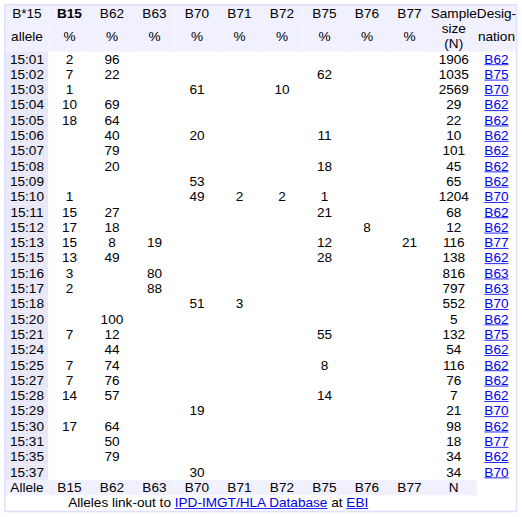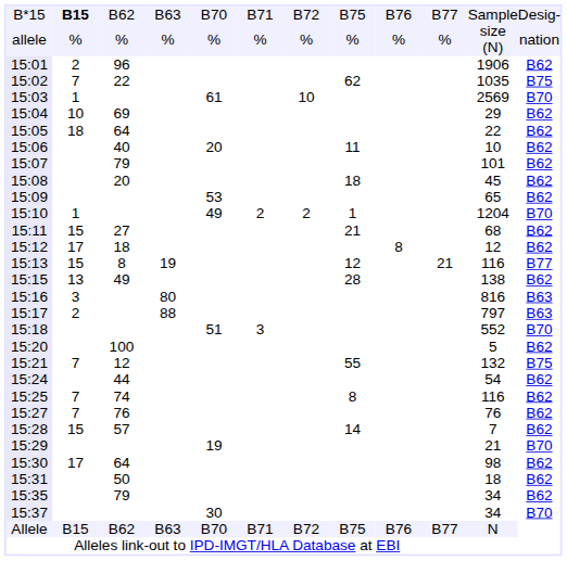15:28 | column 2: 14 -> 15
15:31 | column 12: B77 -> B62
